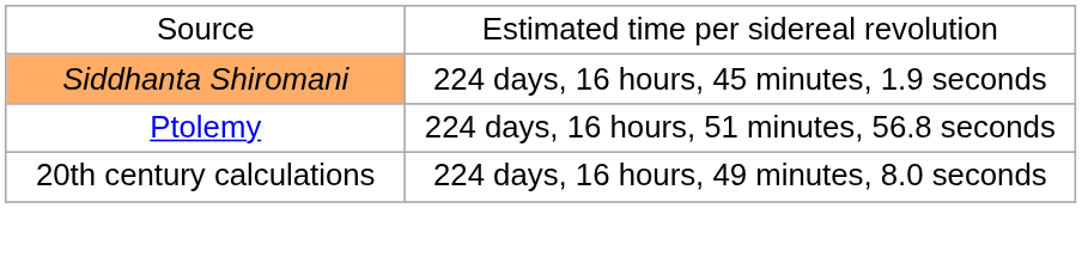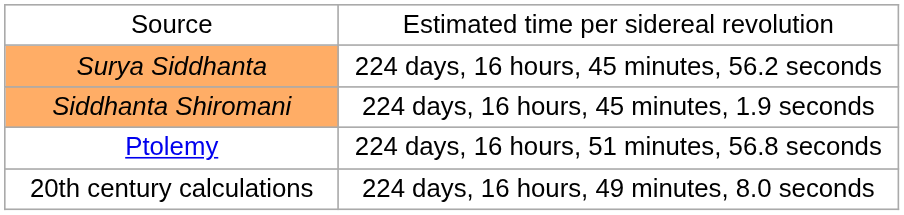+ row: Surya Siddhanta | 224 days, 16 hours, 45 minutes, 56.2 seconds
